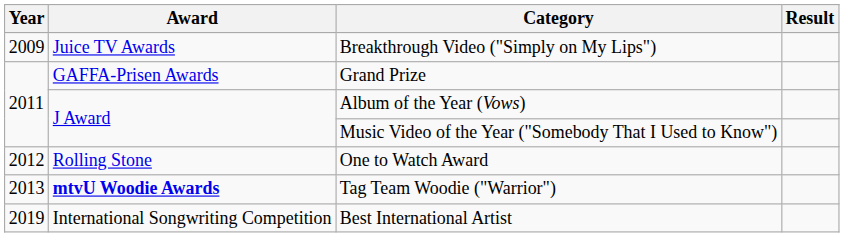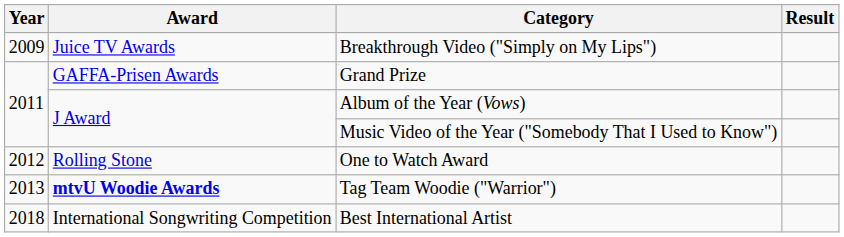Best International Artist | Year: 2019 -> 2018
